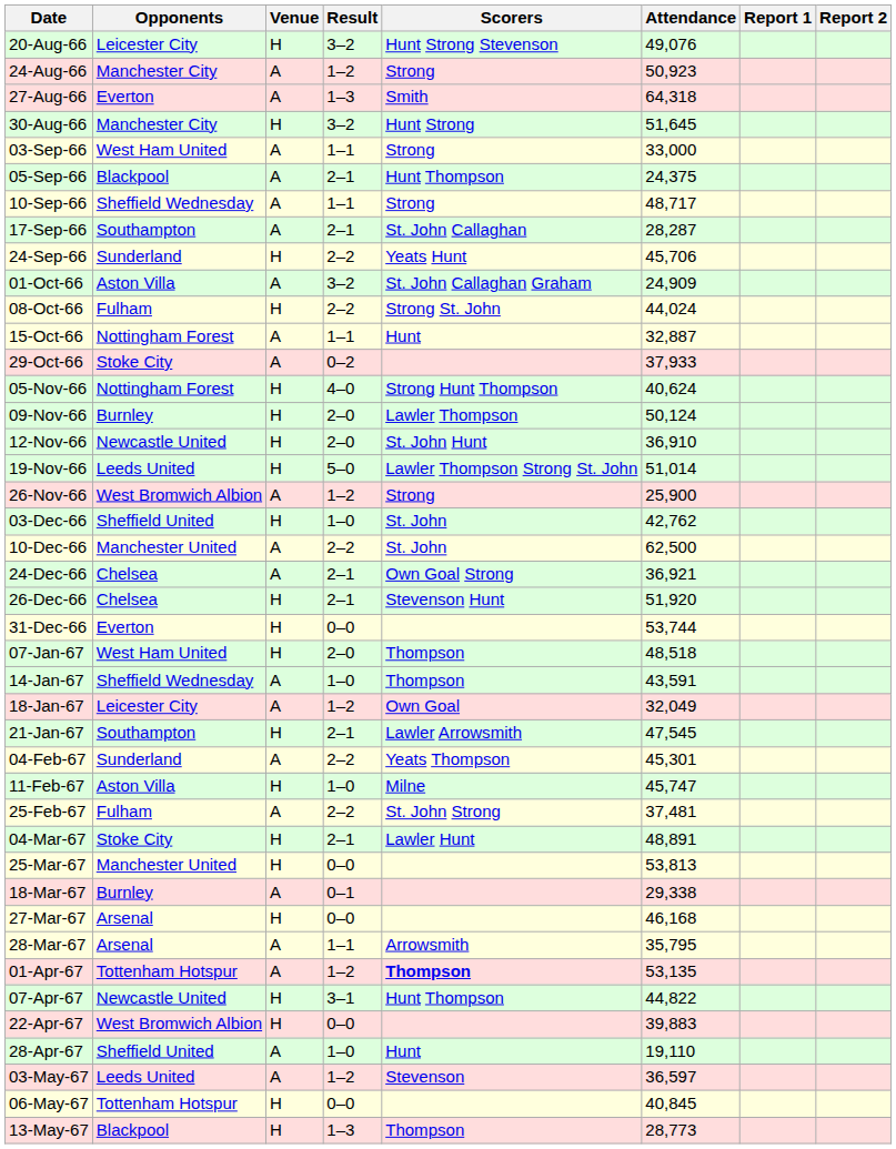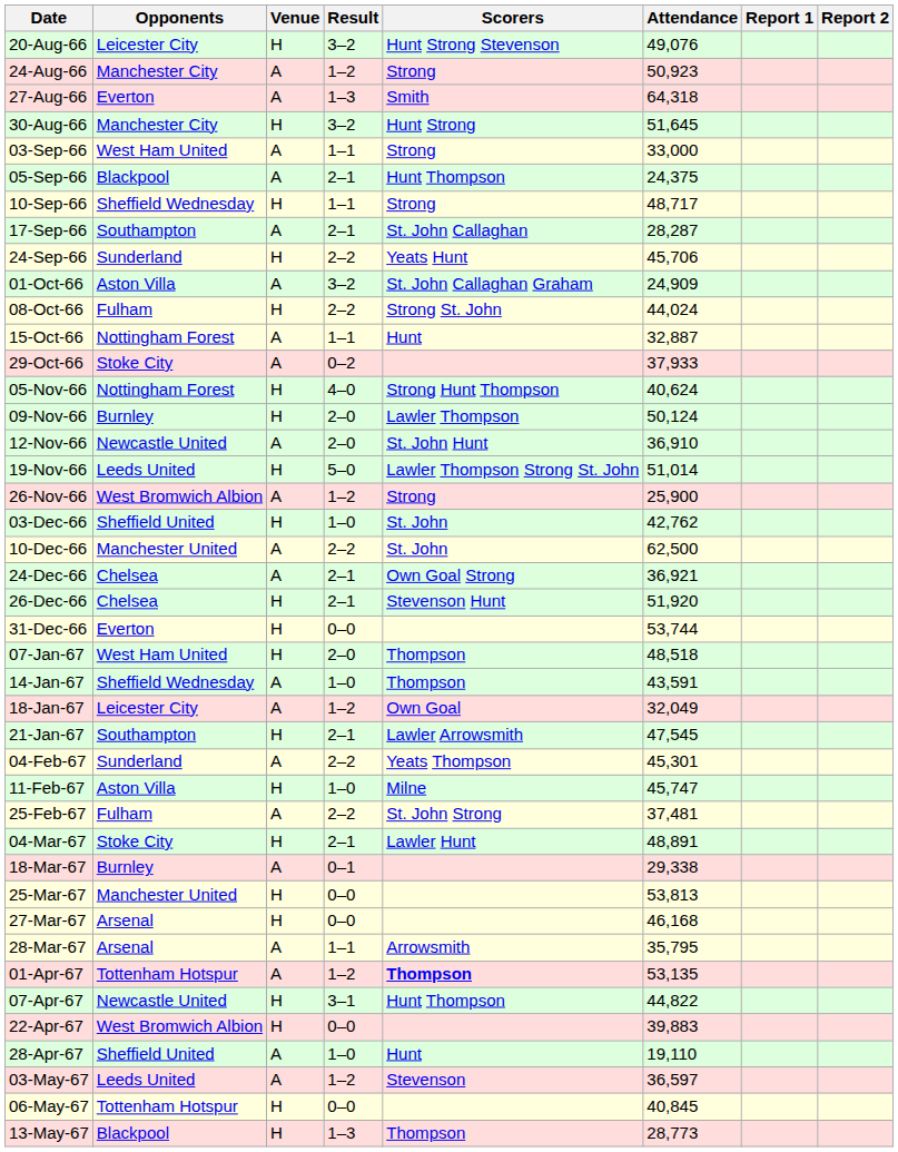10-Sep-66 | Venue: A -> H
12-Nov-66 | Venue: H -> A
rows swapped: 18-Mar-67 <-> 25-Mar-67
